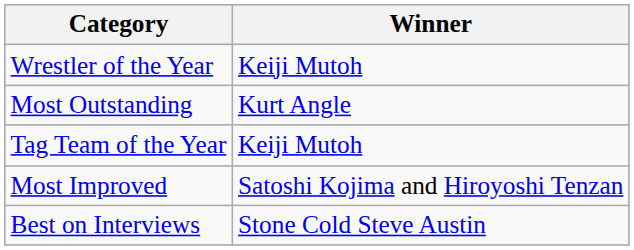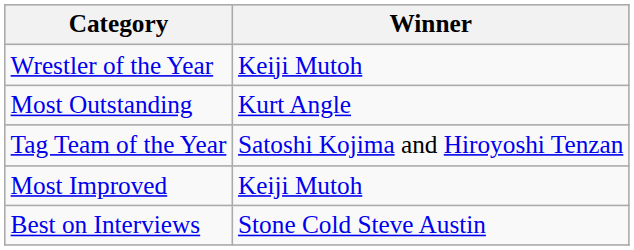Tag Team of the Year | Winner: Keiji Mutoh -> Satoshi Kojima and Hiroyoshi Tenzan
Most Improved | Winner: Satoshi Kojima and Hiroyoshi Tenzan -> Keiji Mutoh
